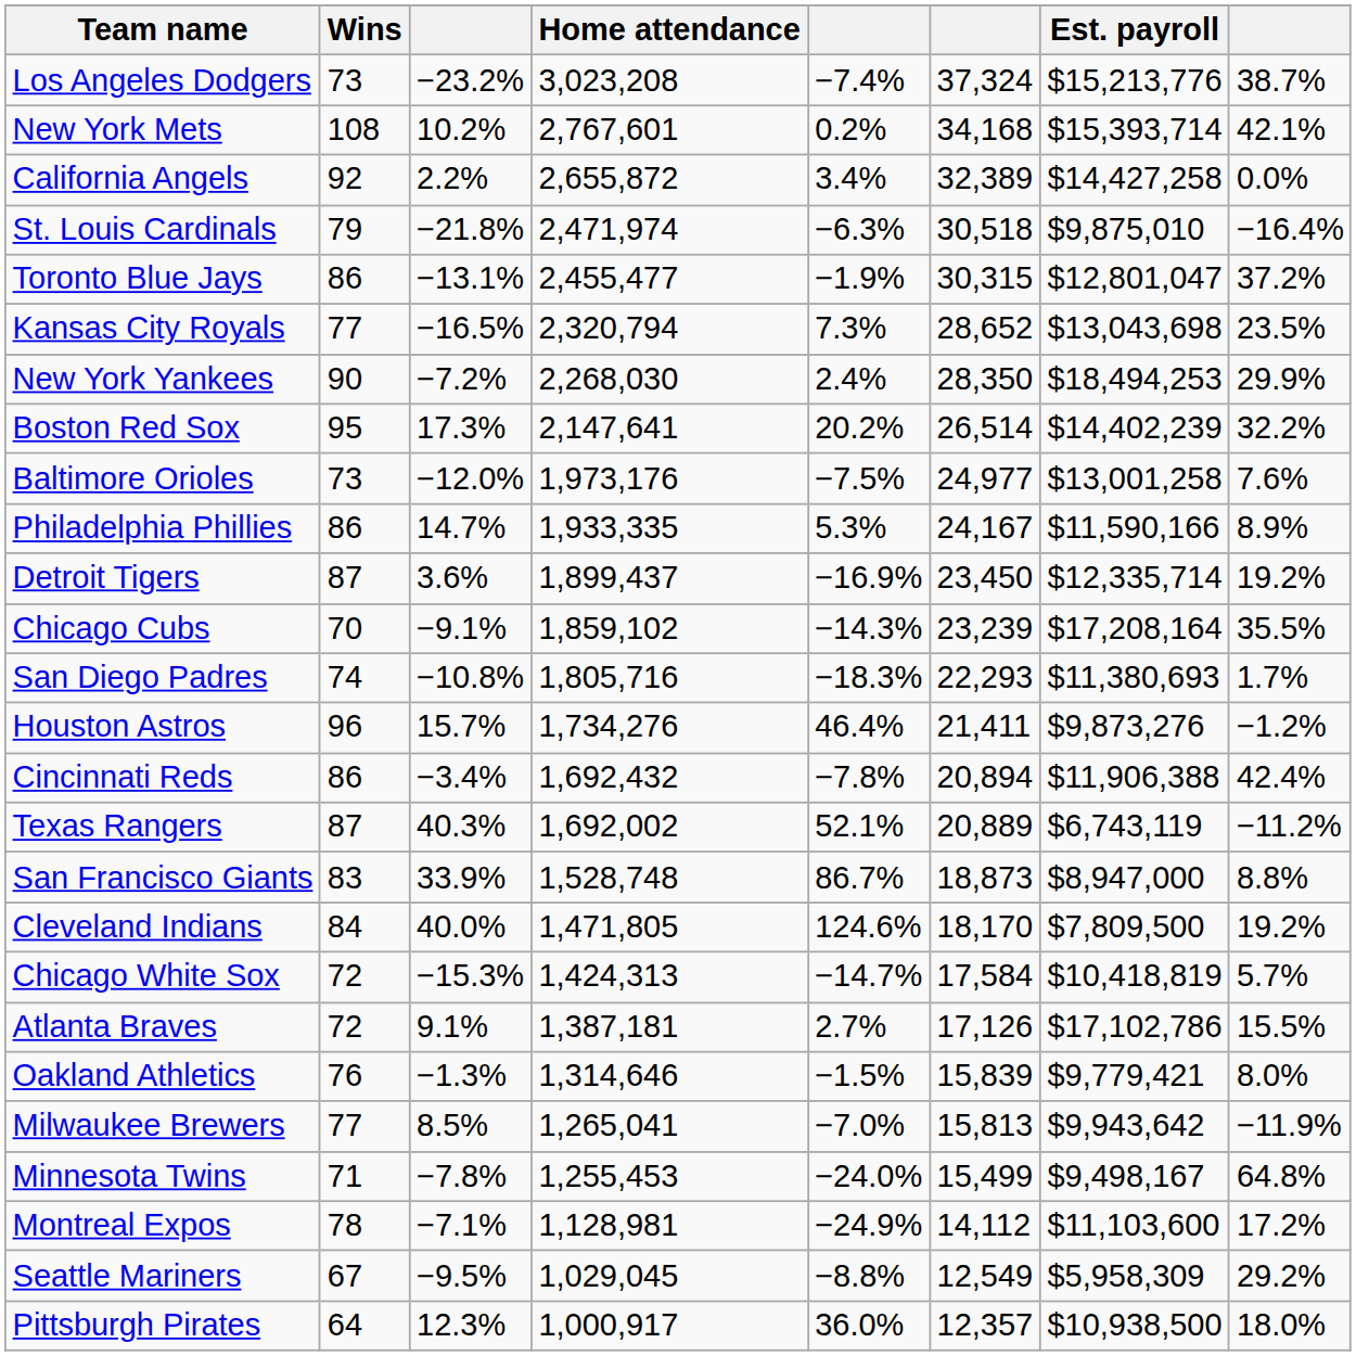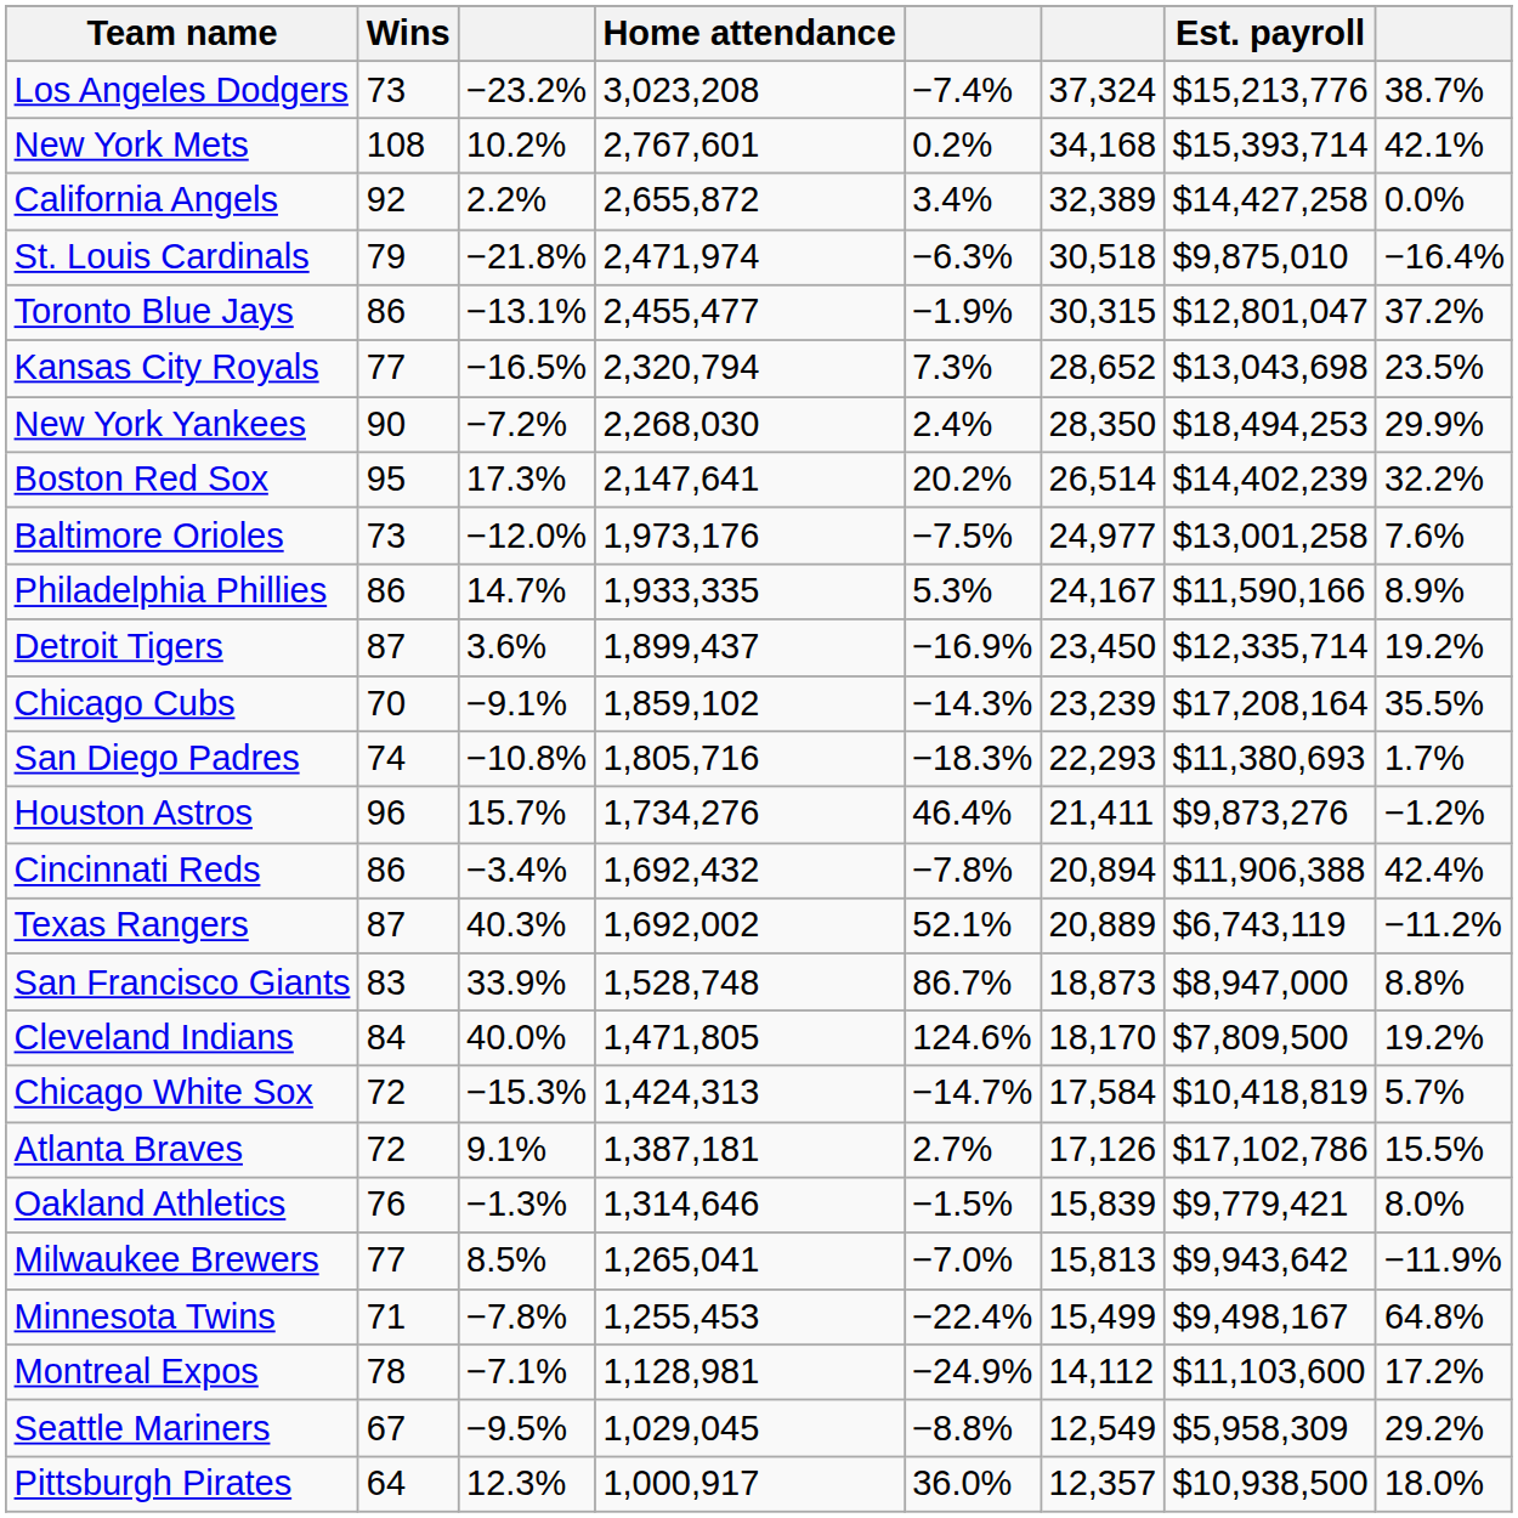Minnesota Twins | column 5: −24.0% -> −22.4%
